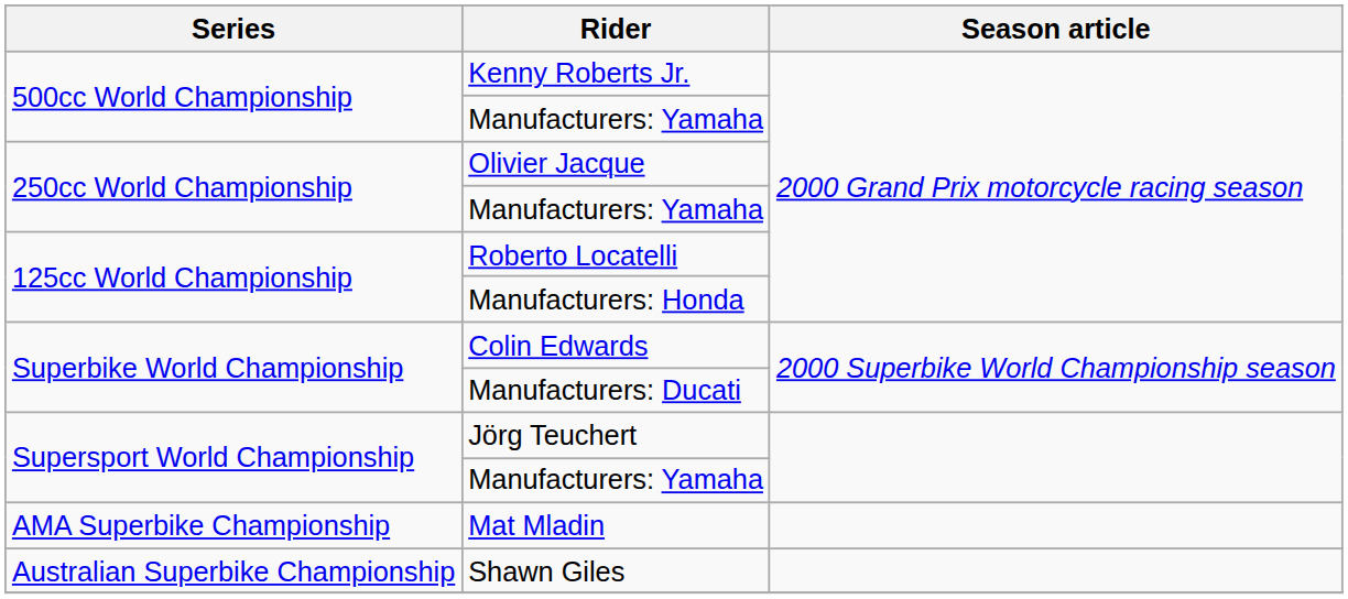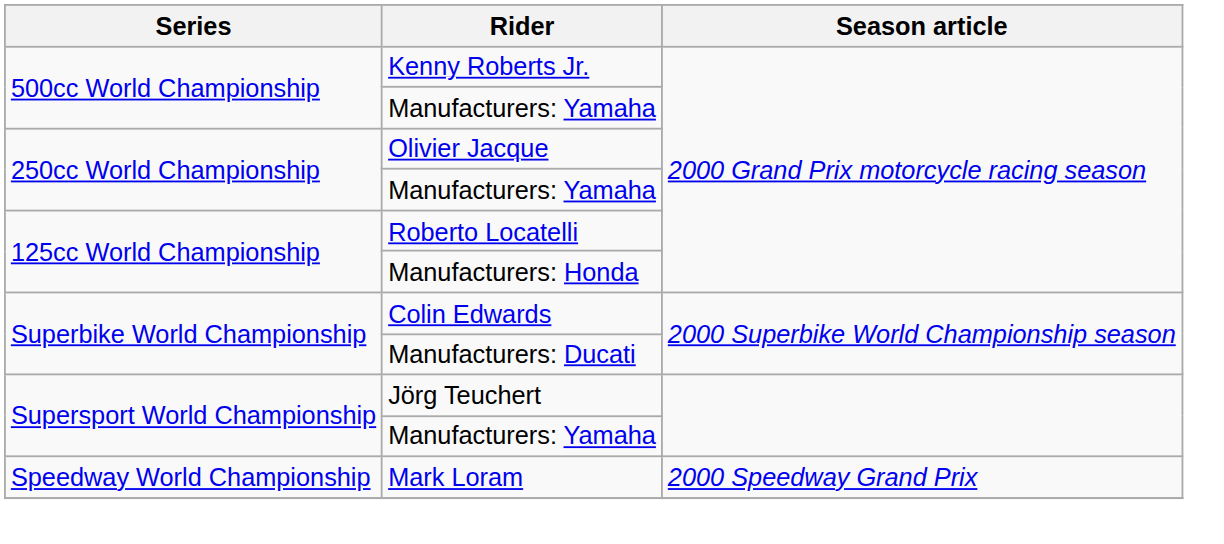+ row: Speedway World Championship | Mark Loram | 2000 Speedway Grand Prix
- row: AMA Superbike Championship | Mat Mladin
- row: Australian Superbike Championship | Shawn Giles
